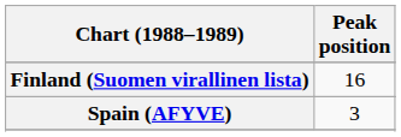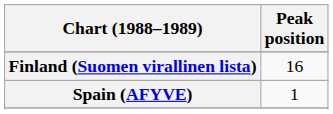Spain (AFYVE) | Peak position: 3 -> 1
